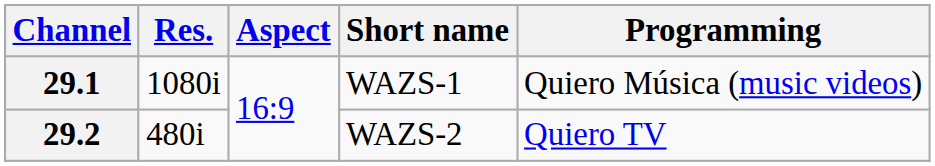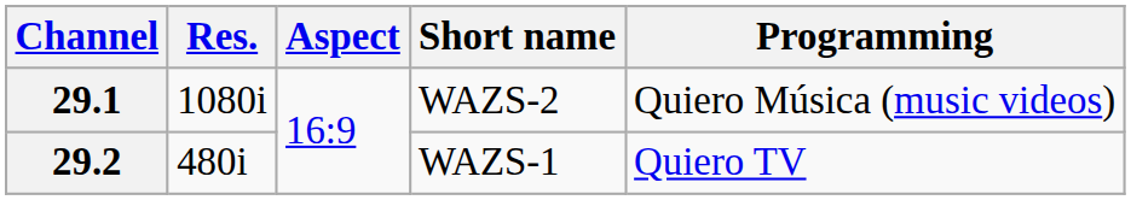29.1 | Short name: WAZS-1 -> WAZS-2
29.2 | Short name: WAZS-2 -> WAZS-1
